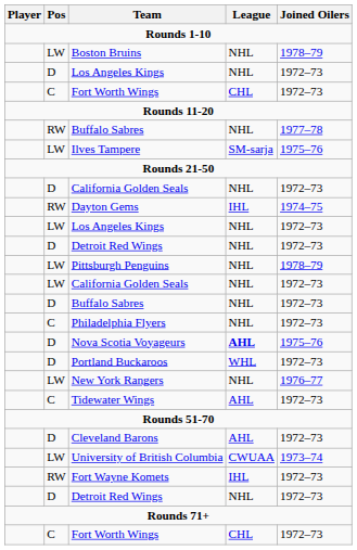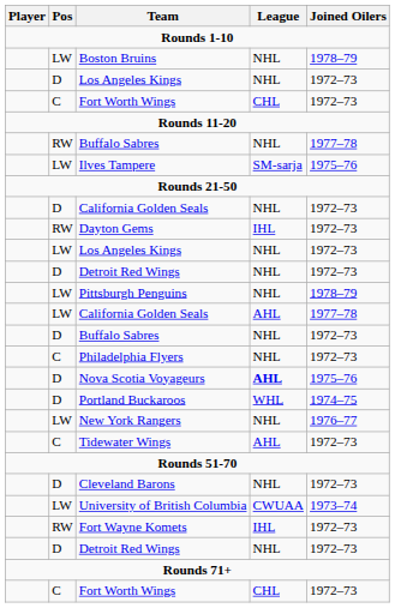Dayton Gems | Joined Oilers: 1974–75 -> 1972–73
LW / California Golden Seals | League: NHL -> AHL
LW / California Golden Seals | Joined Oilers: 1972–73 -> 1977–78
Portland Buckaroos | Joined Oilers: 1972–73 -> 1974–75
Cleveland Barons | League: AHL -> NHL
